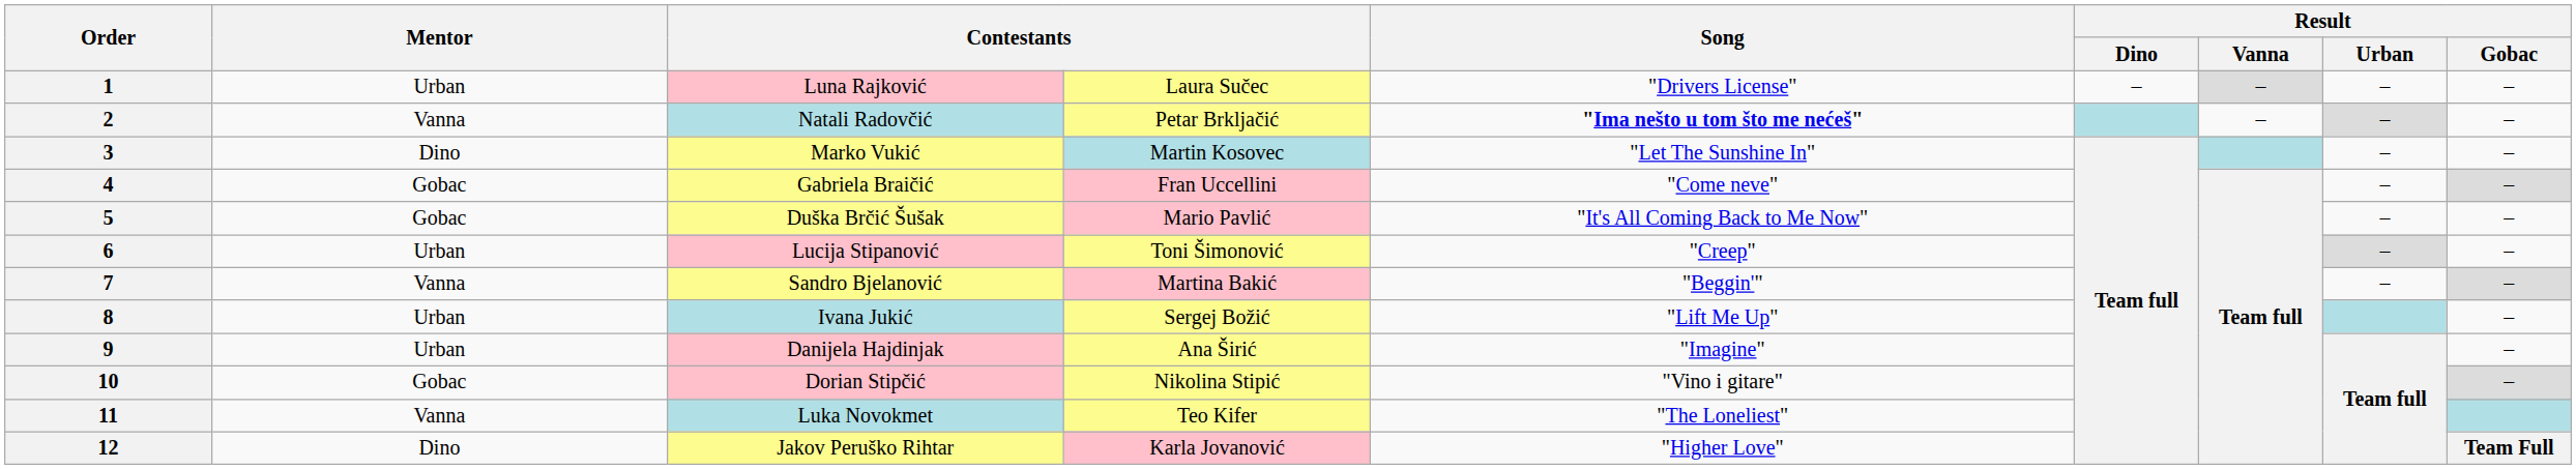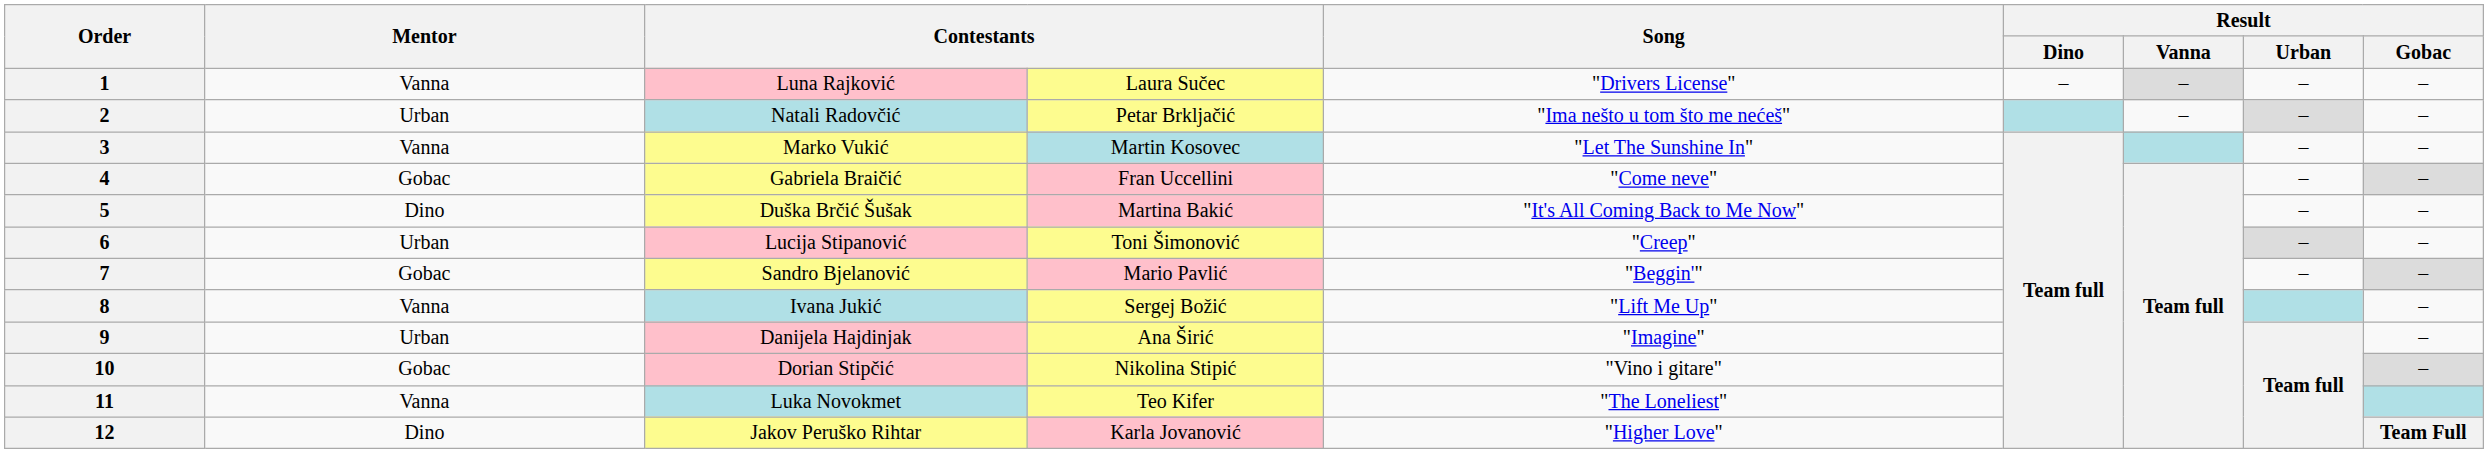1 | Mentor: Urban -> Vanna
2 | Mentor: Vanna -> Urban
2 | Song: bold -> normal
3 | Mentor: Dino -> Vanna
5 | Mentor: Gobac -> Dino
5 | column 4: Mario Pavlić -> Martina Bakić
7 | Mentor: Vanna -> Gobac
7 | column 4: Martina Bakić -> Mario Pavlić
8 | Mentor: Urban -> Vanna
